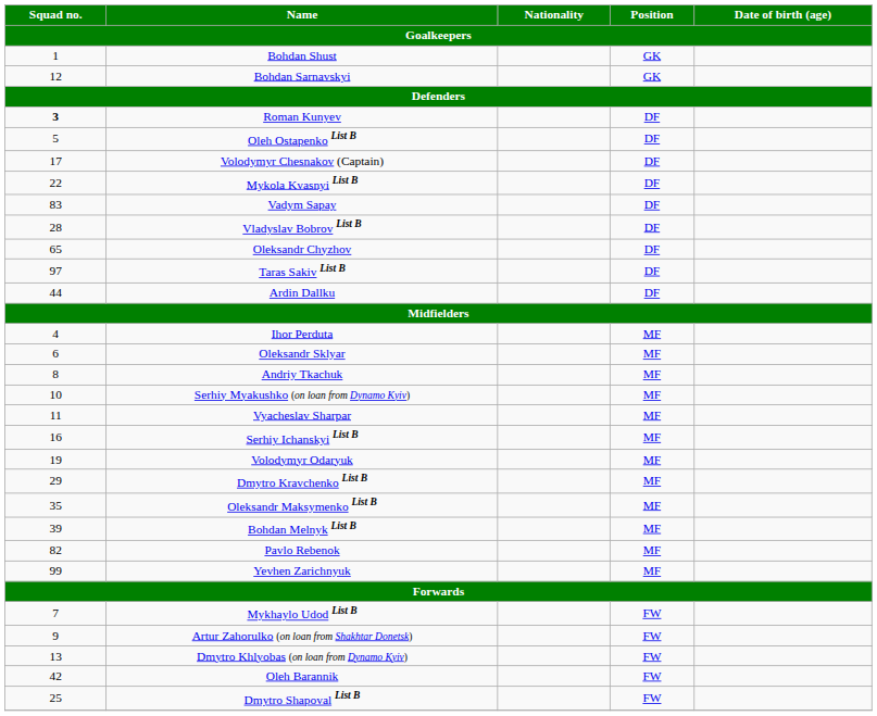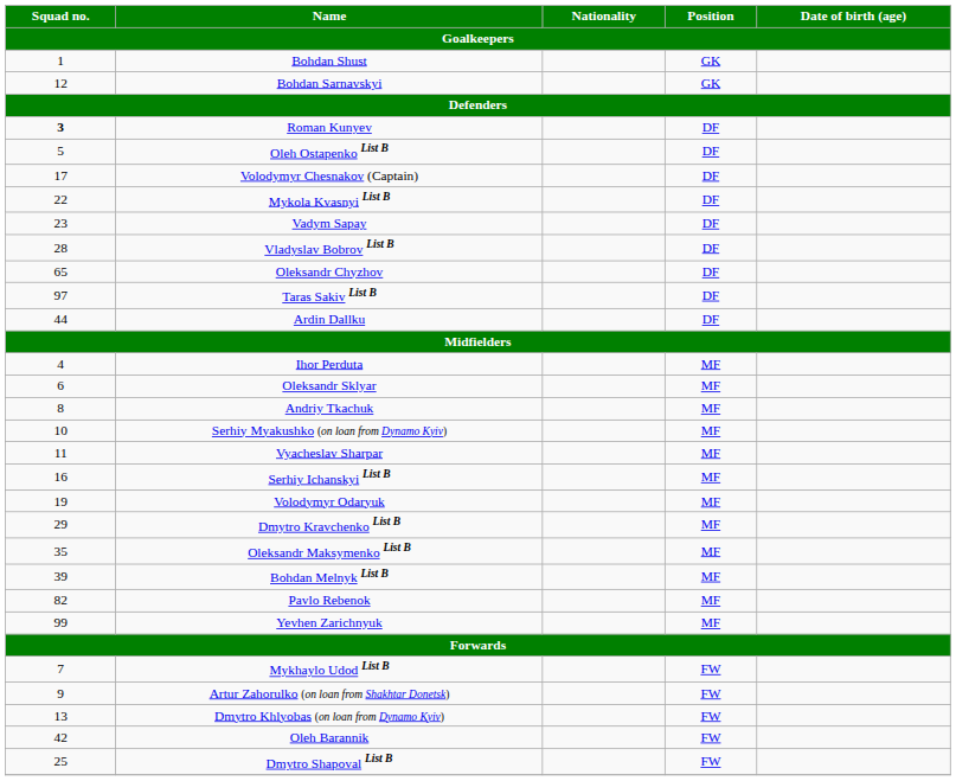Vadym Sapay | Squad no. / Goalkeepers: 83 -> 23
